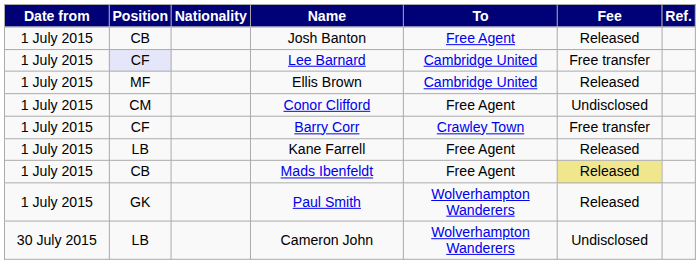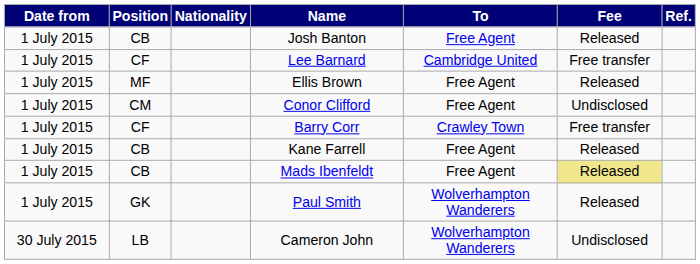Lee Barnard | Position: lavender background -> no background
Ellis Brown | To: Cambridge United -> Free Agent
Kane Farrell | Position: LB -> CB
